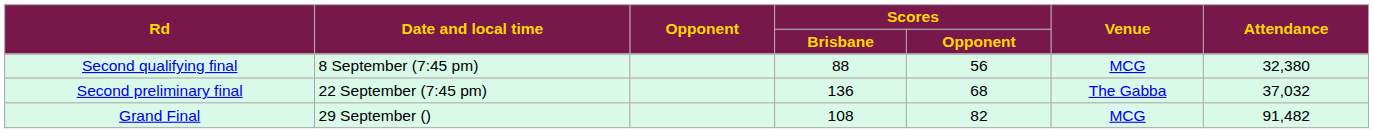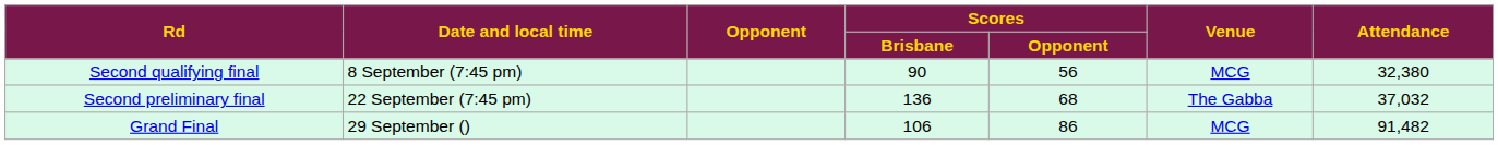Second qualifying final | Scores / Brisbane: 88 -> 90
Grand Final | Scores / Brisbane: 108 -> 106
Grand Final | Scores / Opponent: 82 -> 86
